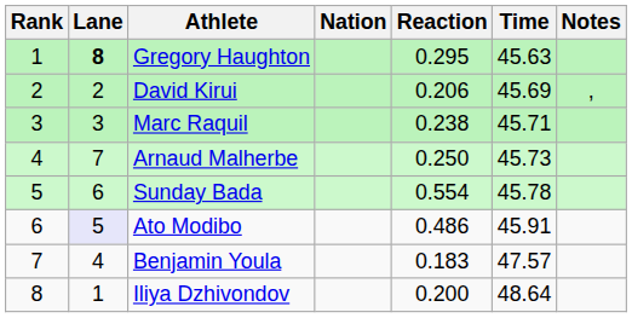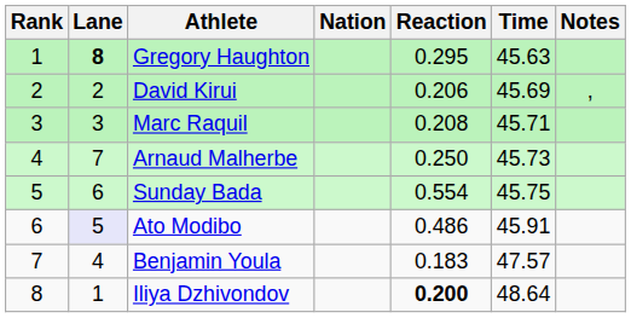Marc Raquil | Reaction: 0.238 -> 0.208
Sunday Bada | Time: 45.78 -> 45.75
Iliya Dzhivondov | Reaction: normal -> bold
